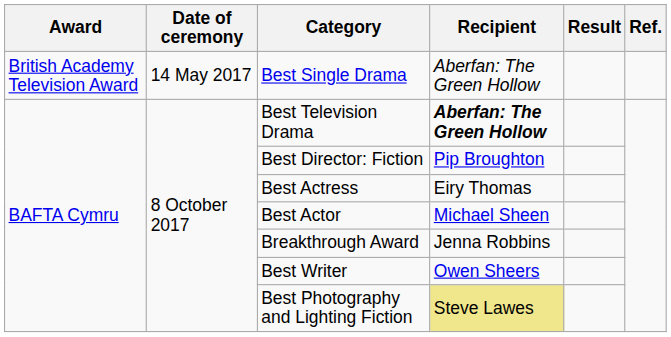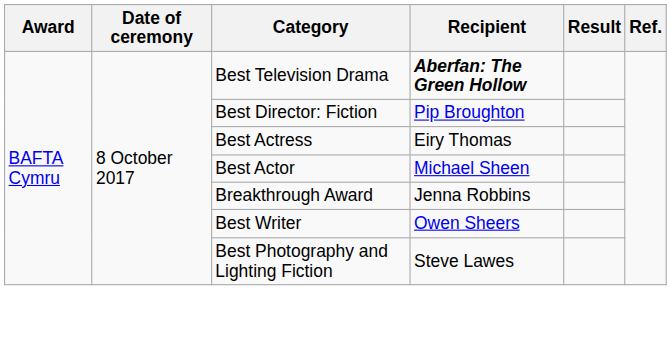- row: British Academy Television Award | 14 May 2017 | Best Single Drama | Aberfan: The Green Hollow
Best Photography and Lighting Fiction | Recipient: khaki background -> no background
